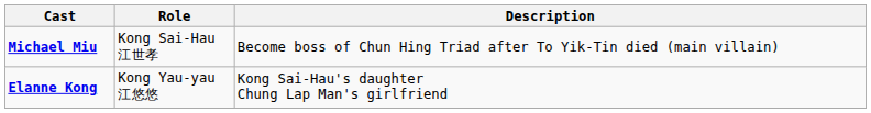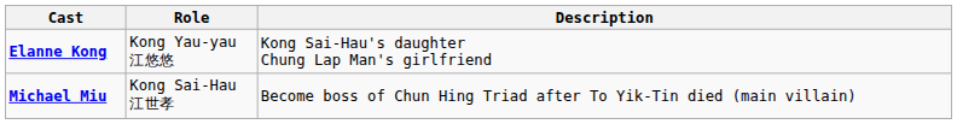rows swapped: Michael Miu <-> Elanne Kong
